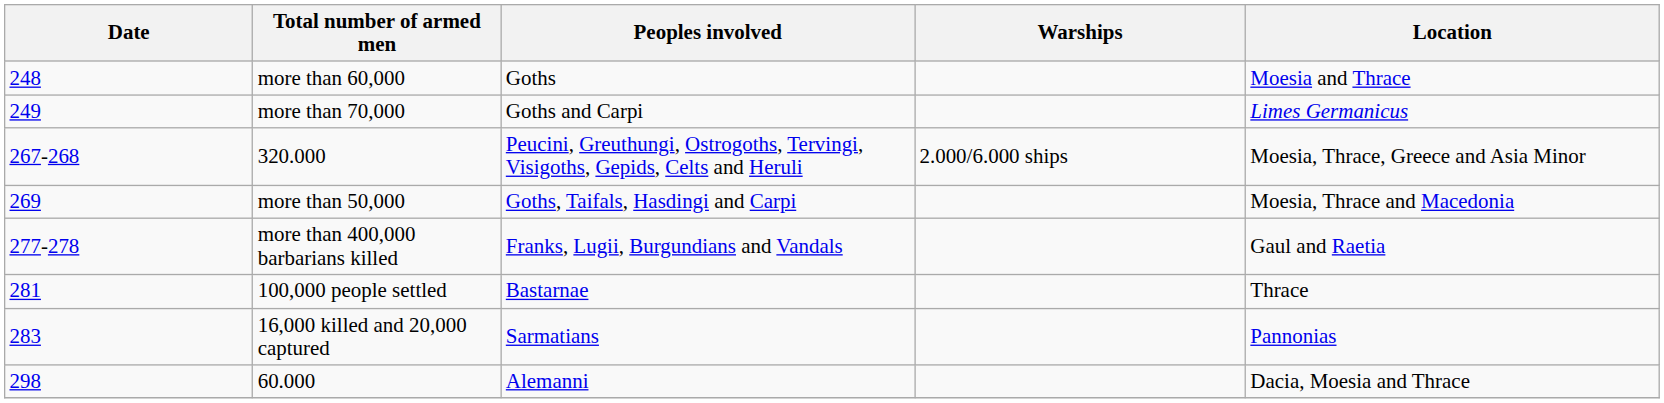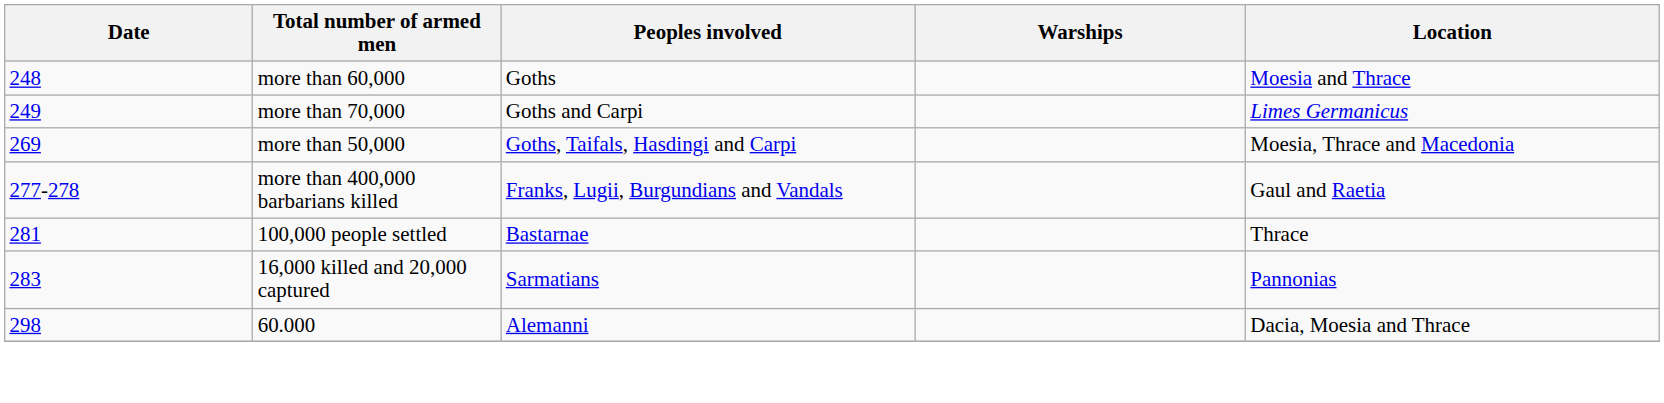- row: 267-268 | 320.000 | Peucini, Greuthungi, Ostrogoths, Tervingi, Visigoths, Gepids, Celts and Heruli | 2.000/6.000 ships | Moesia, Thrace, Greece and Asia Minor
